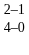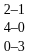+ row: 0–3
